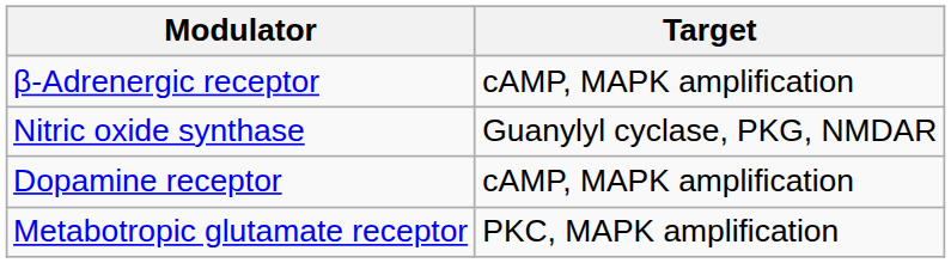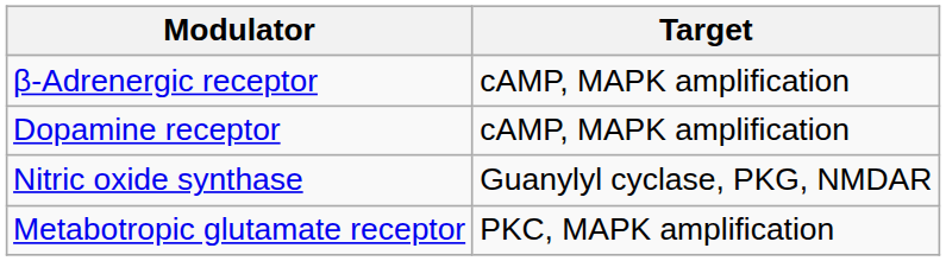rows swapped: Nitric oxide synthase <-> Dopamine receptor
